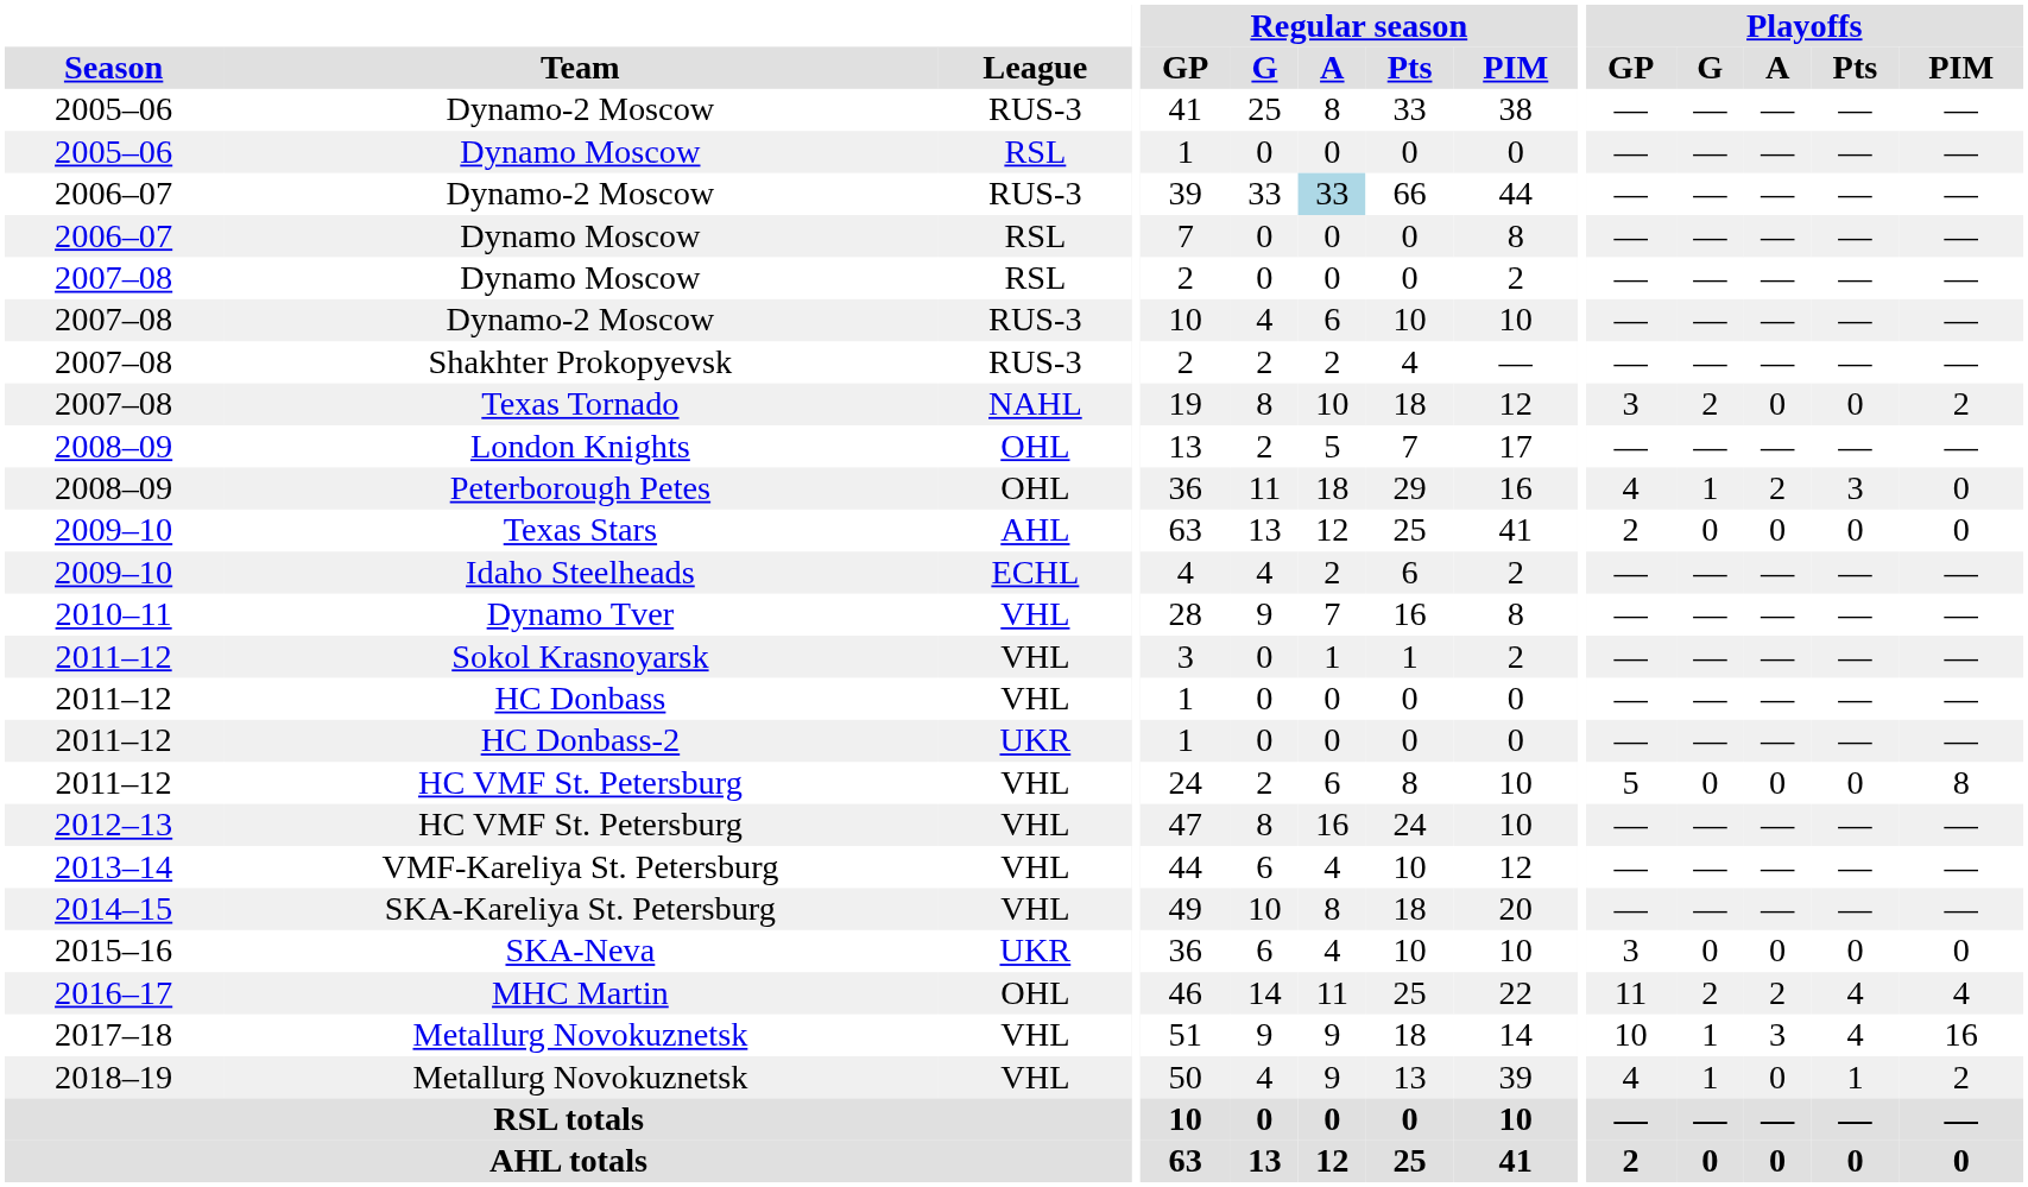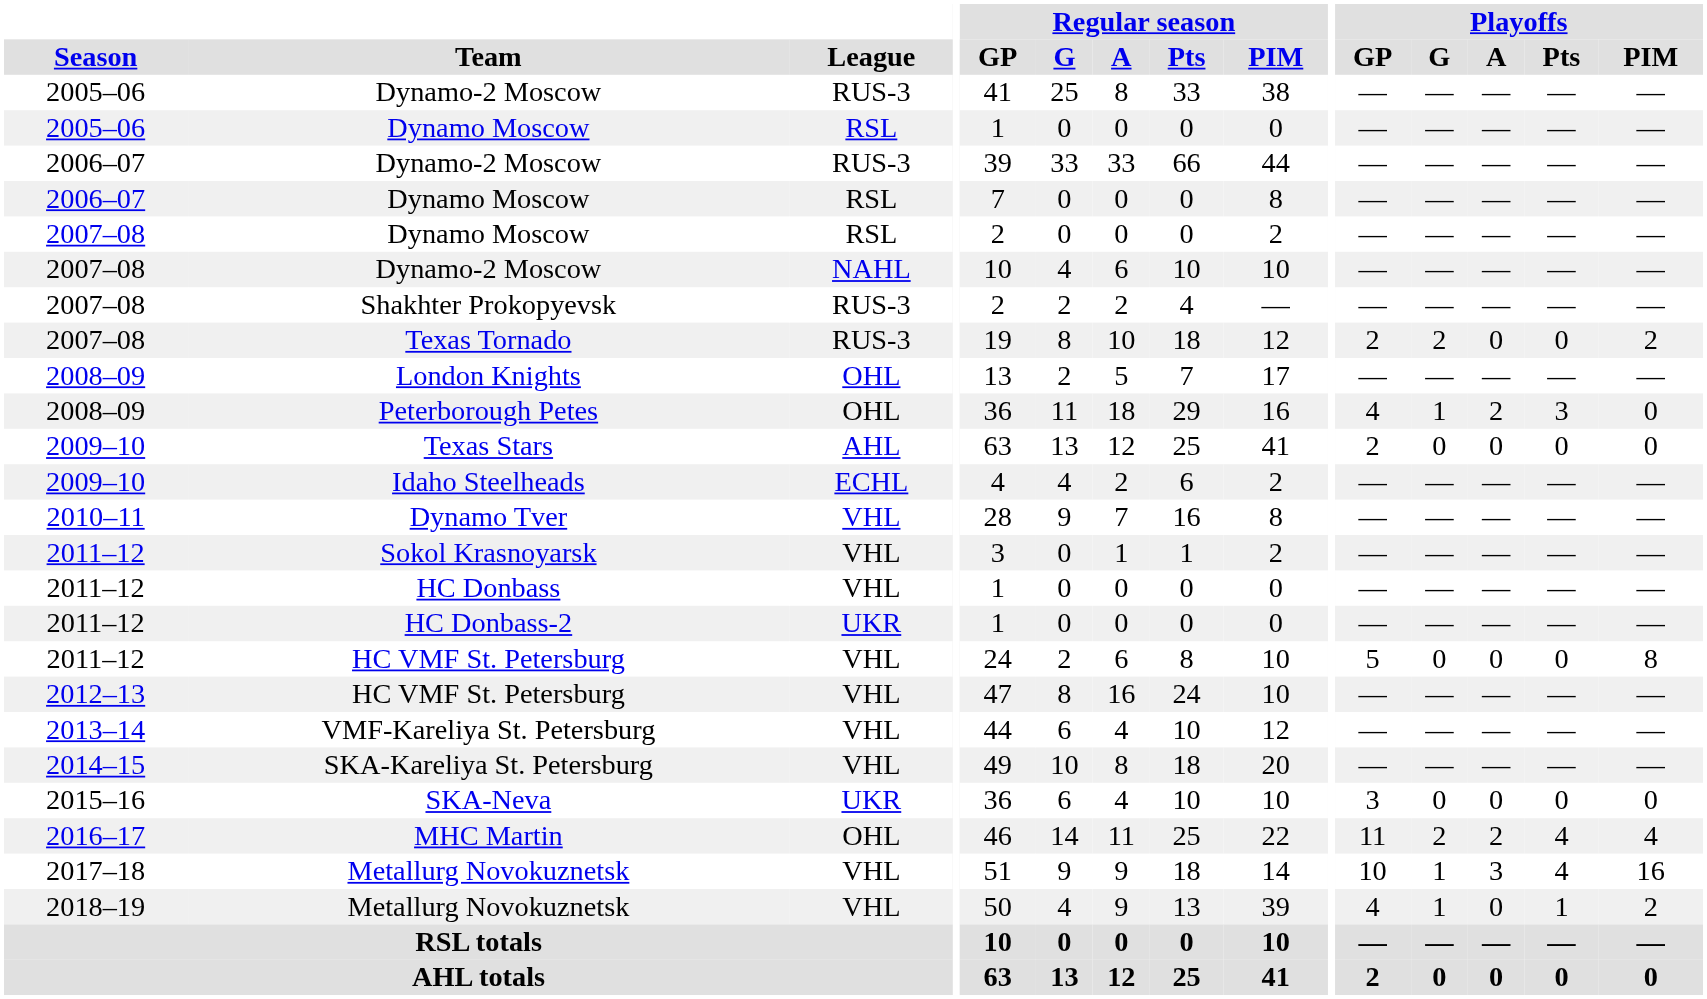2006–07 / Dynamo-2 Moscow | Regular season / A: lightblue background -> no background
2007–08 / Dynamo-2 Moscow | League: RUS-3 -> NAHL
Texas Tornado | League: NAHL -> RUS-3
Texas Tornado | Playoffs / GP: 3 -> 2
